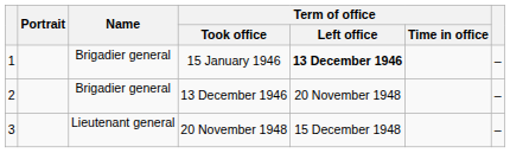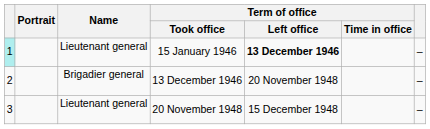15 January 1946 | column 1: no background -> paleturquoise background
15 January 1946 | Name: Brigadier general -> Lieutenant general
